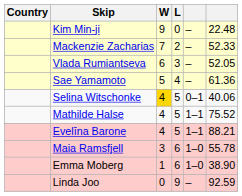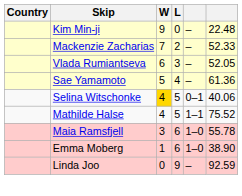- row: Evelīna Barone | 4 | 5 | 1–1 | 88.21
